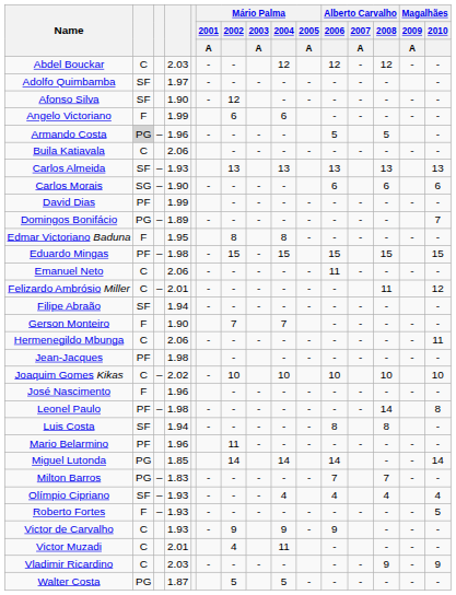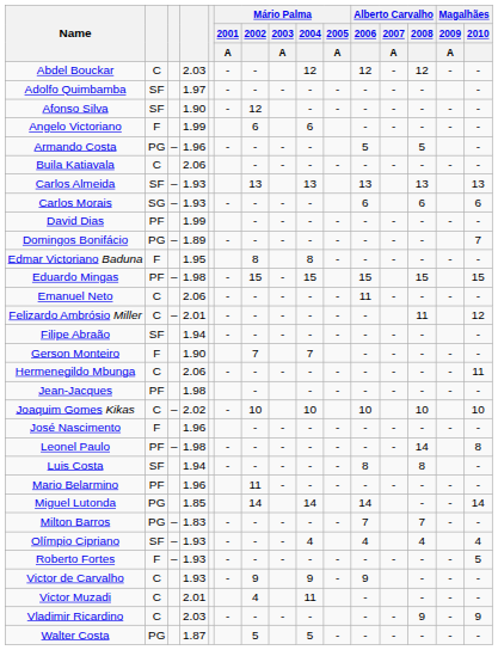Armando Costa | column 2: lightgrey background -> no background
Carlos Morais | column 4: 1.90 -> 1.93
